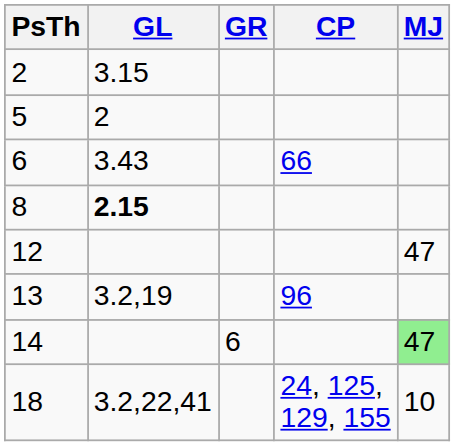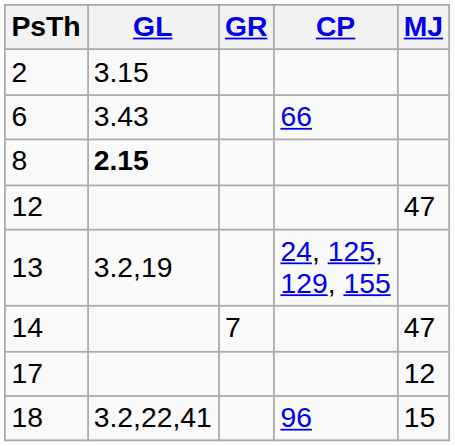- row: 5 | 2
13 | CP: 96 -> 24, 125, 129, 155
14 | GR: 6 -> 7
14 | MJ: lightgreen background -> no background
+ row: 17 | 12
18 | CP: 24, 125, 129, 155 -> 96
18 | MJ: 10 -> 15
